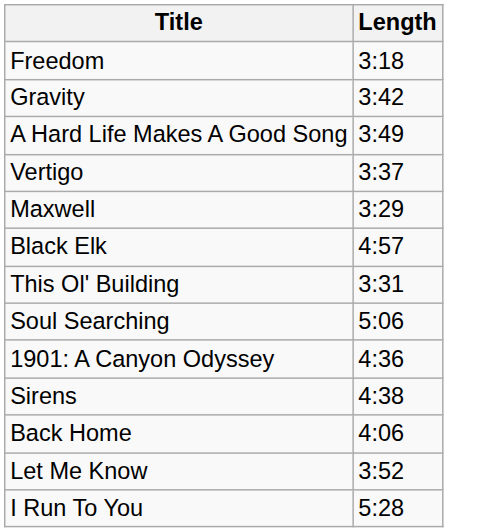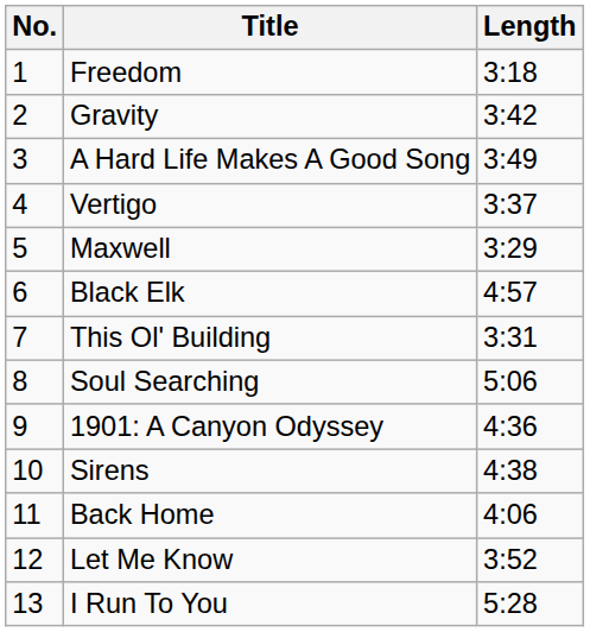+ column: No. | 1 | 2 | 3 | 4 | 5 | 6 | 7 | 8 | 9 | 10 | 11 | 12 | 13
